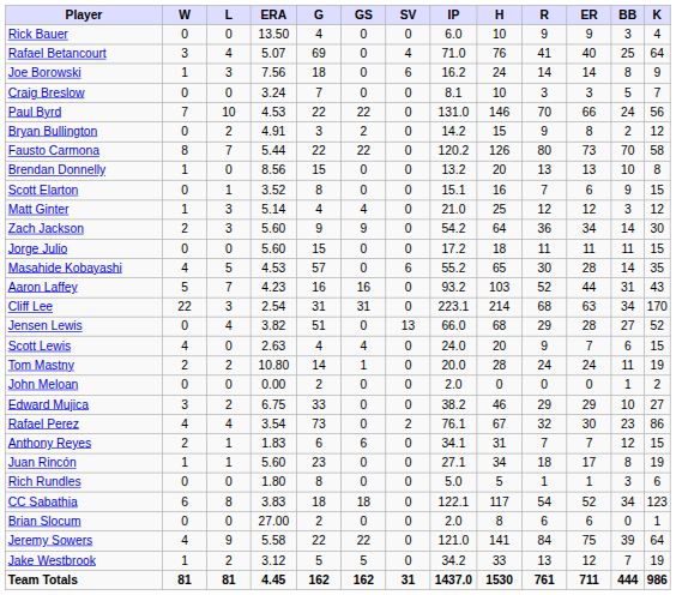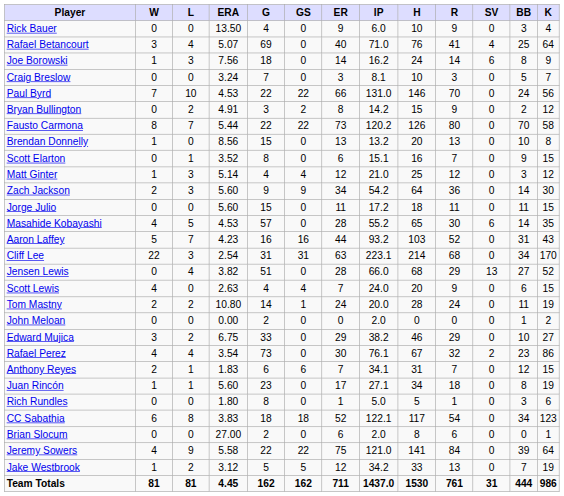columns swapped: SV <-> ER
